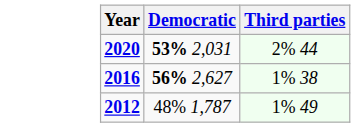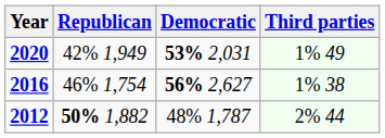+ column: Republican | 42% 1,949 | 46% 1,754 | 50% 1,882
2020 | Third parties: 2% 44 -> 1% 49
2012 | Third parties: 1% 49 -> 2% 44
